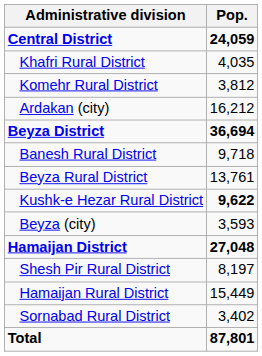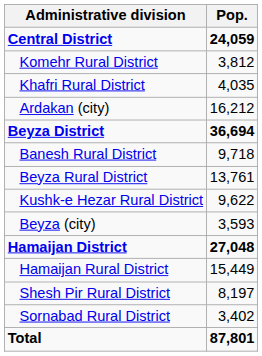rows swapped: Khafri Rural District <-> Komehr Rural District
Kushk-e Hezar Rural District | Pop.: bold -> normal
rows swapped: Hamaijan Rural District <-> Shesh Pir Rural District
